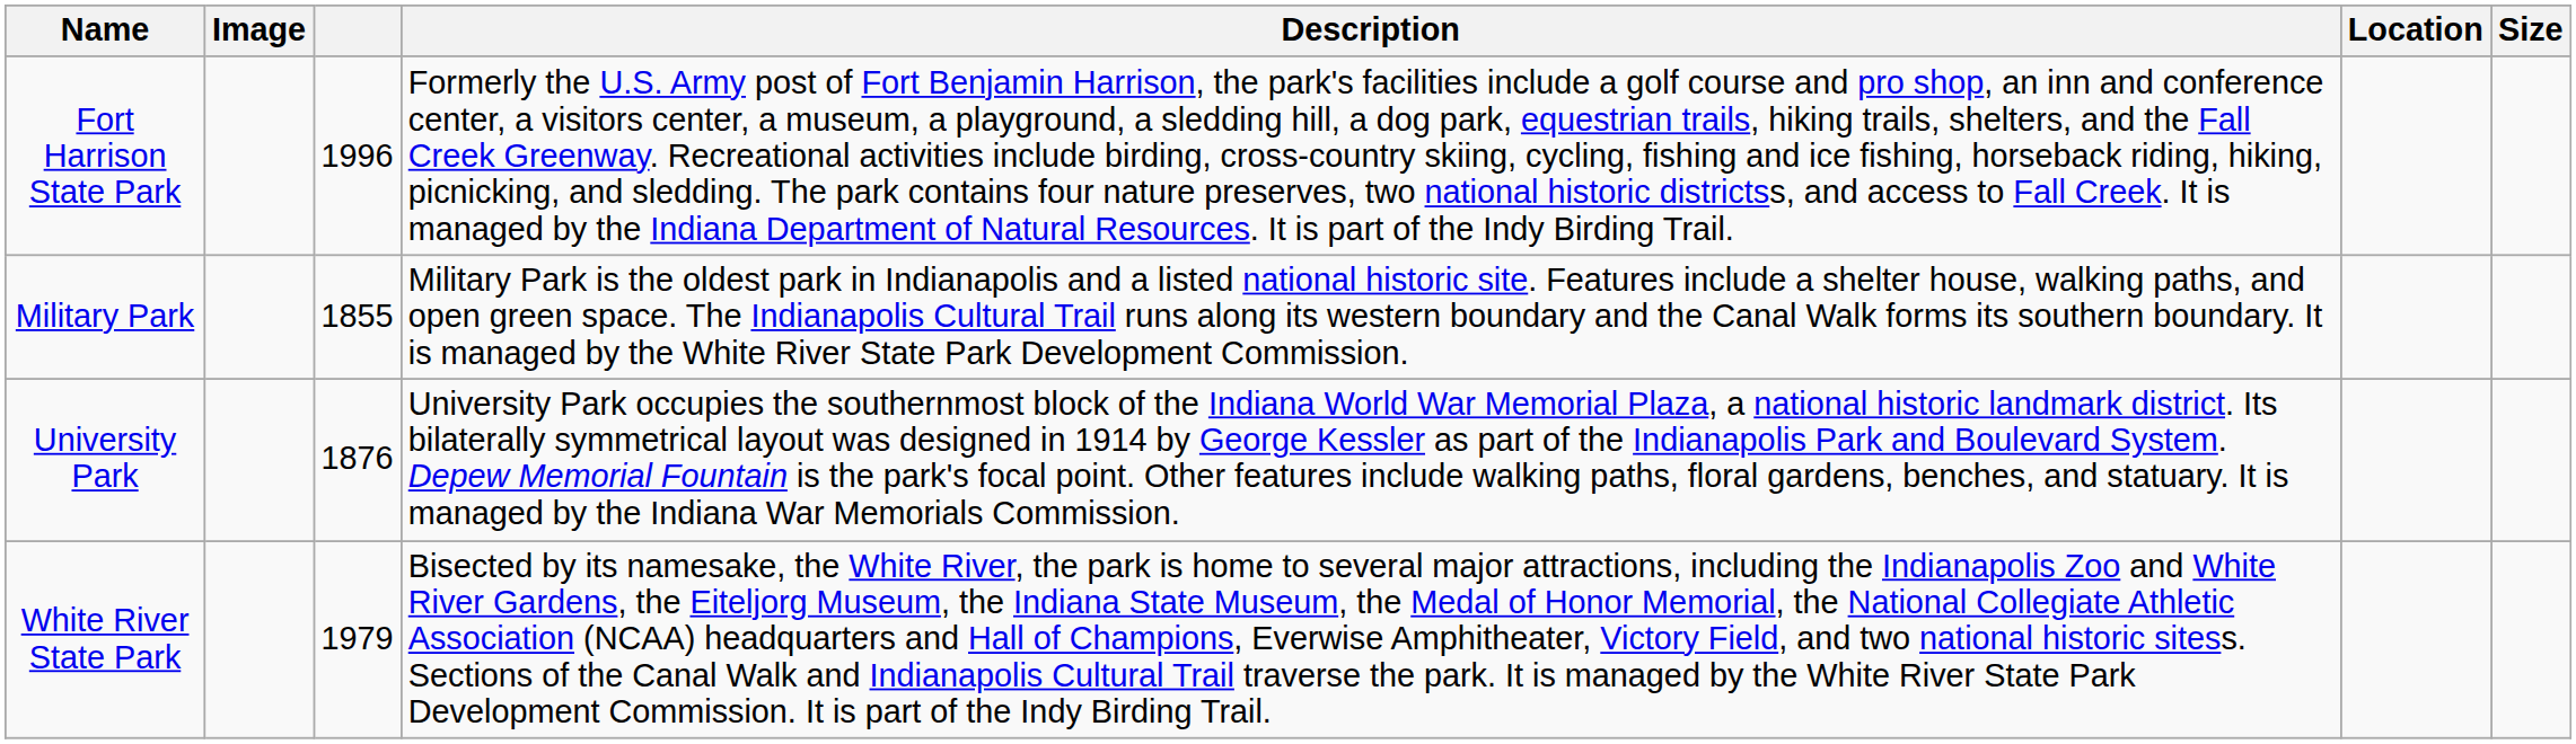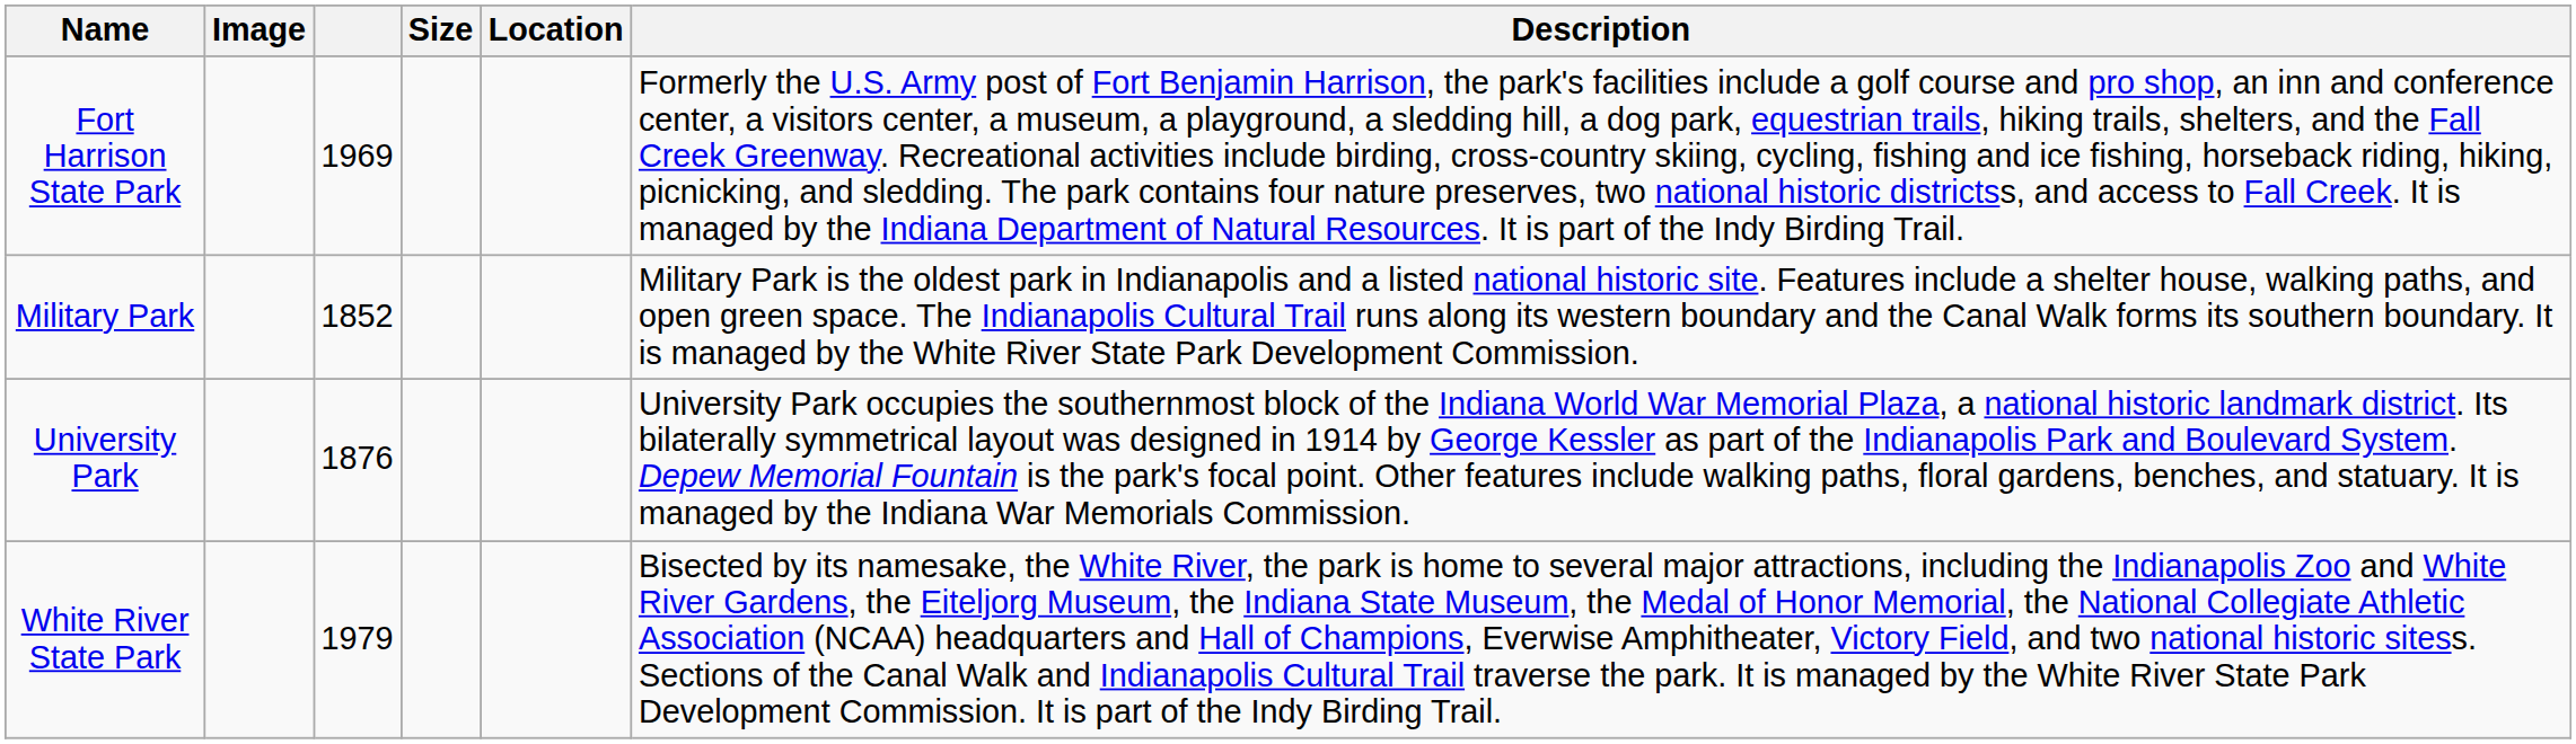columns swapped: Size <-> Description
Fort Harrison State Park | column 3: 1996 -> 1969
Military Park | column 3: 1855 -> 1852
